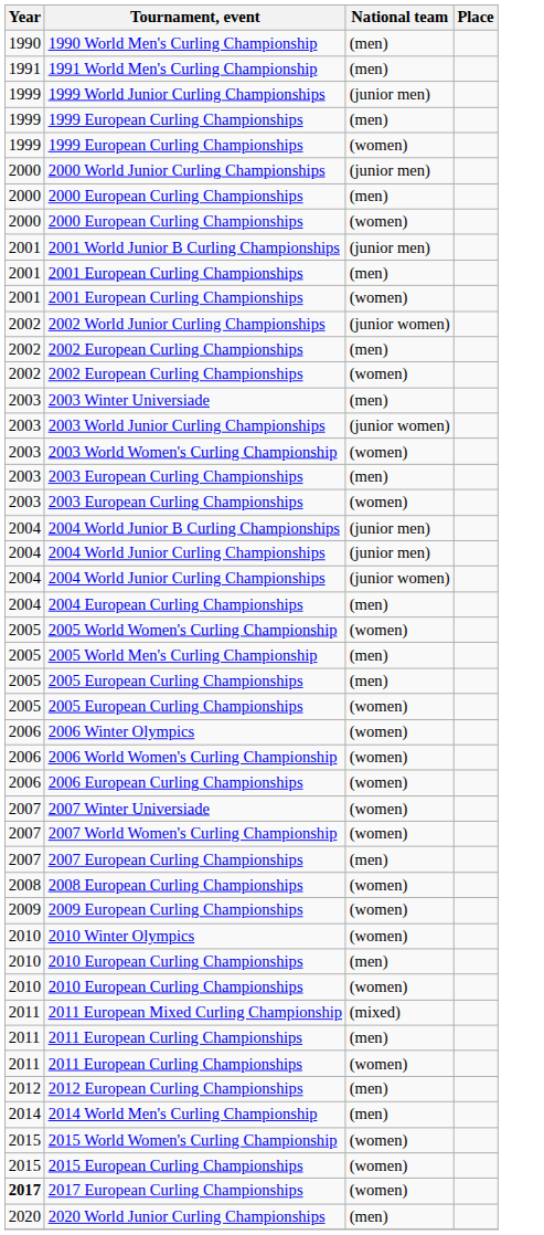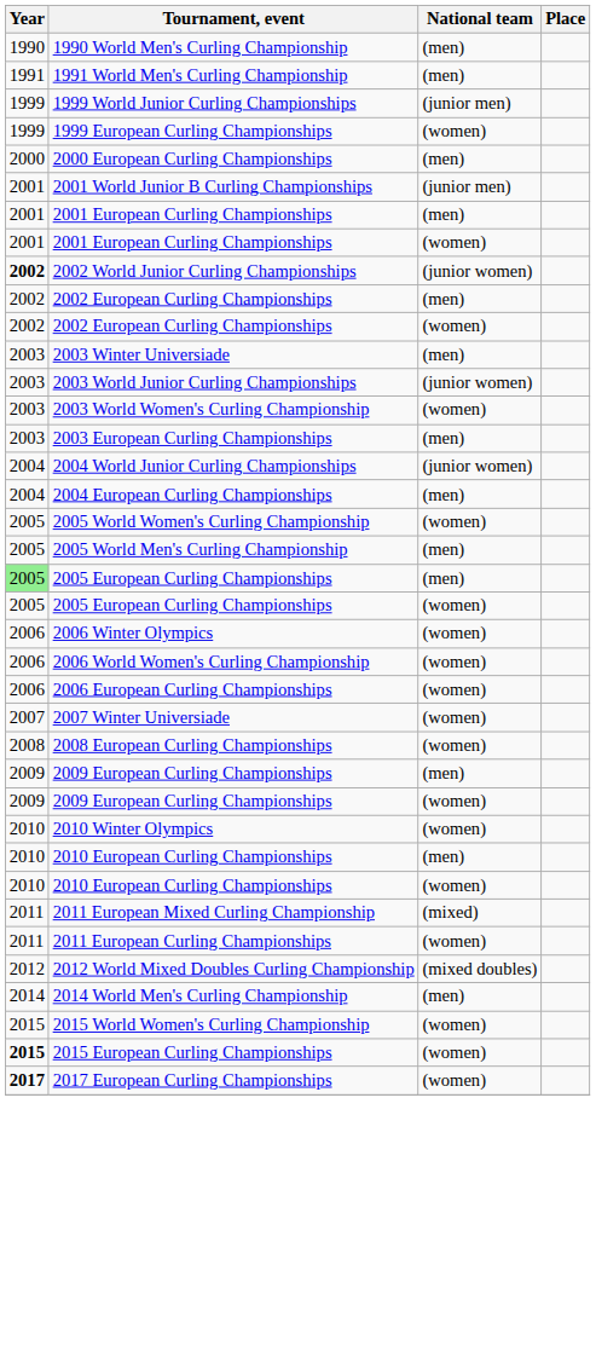- row: 1999 | 1999 European Curling Championships | (men)
- row: 2000 | 2000 World Junior Curling Championships | (junior men)
- row: 2000 | 2000 European Curling Championships | (women)
2002 World Junior Curling Championships | Year: normal -> bold
- row: 2003 | 2003 European Curling Championships | (women)
- row: 2004 | 2004 World Junior B Curling Championships | (junior men)
- row: 2004 | 2004 World Junior Curling Championships | (junior men)
2005 European Curling Championships / (men) | Year: no background -> lightgreen background
- row: 2007 | 2007 World Women's Curling Championship | (women)
- row: 2007 | 2007 European Curling Championships | (men)
+ row: 2009 | 2009 European Curling Championships | (men)
- row: 2011 | 2011 European Curling Championships | (men)
+ row: 2012 | 2012 World Mixed Doubles Curling Championship | (mixed doubles)
- row: 2012 | 2012 European Curling Championships | (men)
2015 European Curling Championships | Year: normal -> bold
- row: 2020 | 2020 World Junior Curling Championships | (men)
